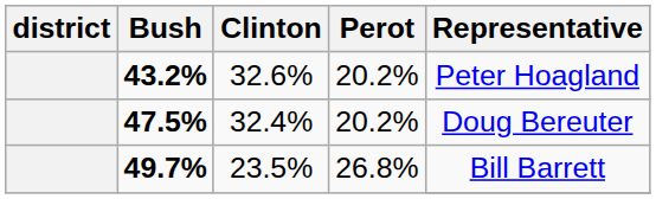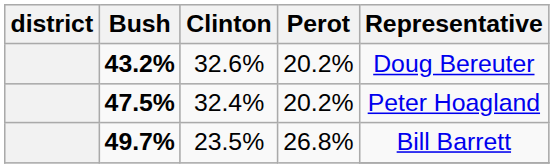43.2% | Representative: Peter Hoagland -> Doug Bereuter
47.5% | Representative: Doug Bereuter -> Peter Hoagland
